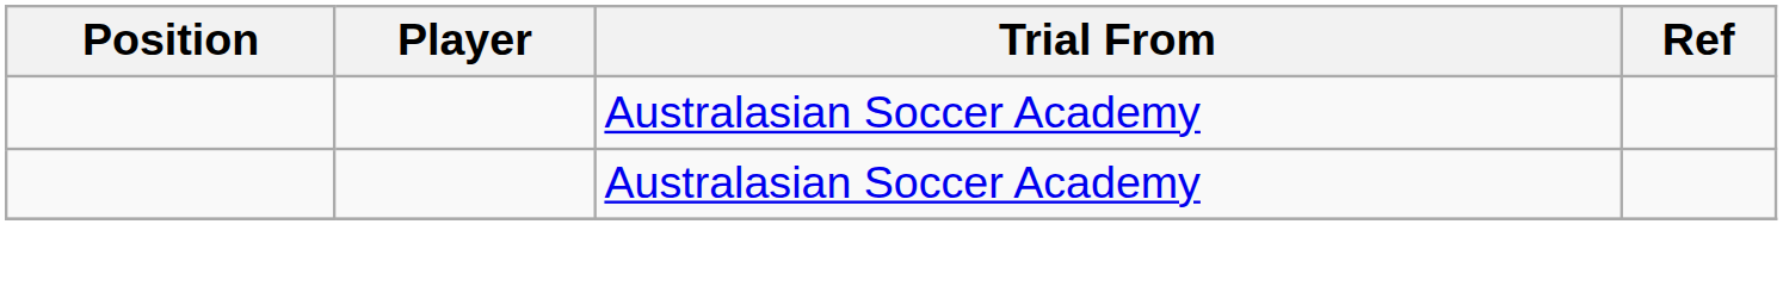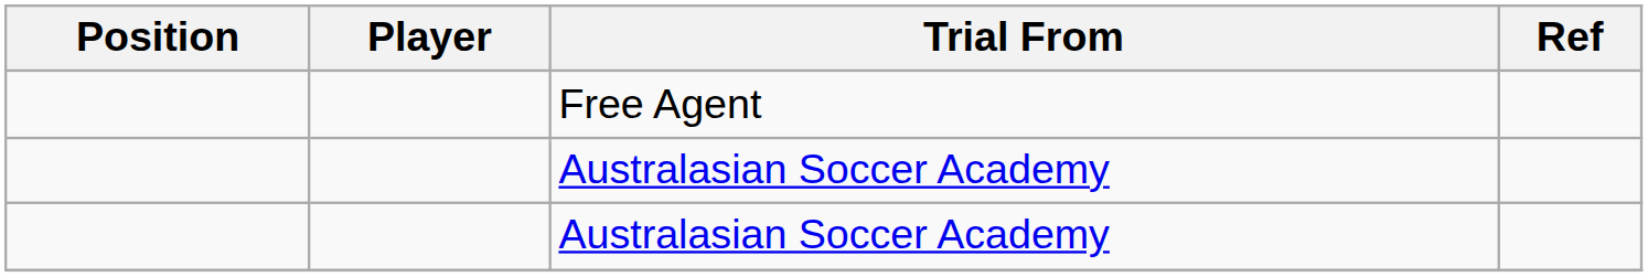+ row: Free Agent
